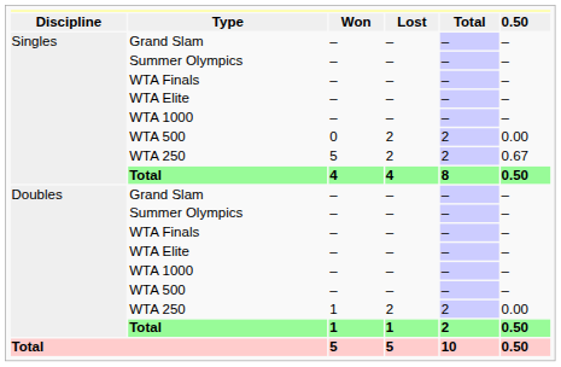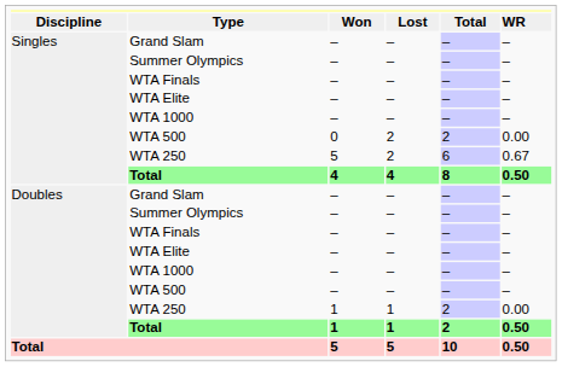Type | column 6: 0.50 -> WR
Singles / WTA 250 | column 5: 2 -> 6
Doubles / WTA 250 | column 4: 2 -> 1
